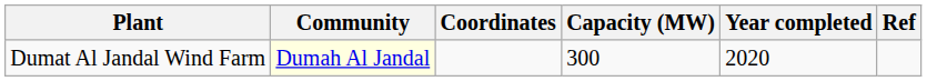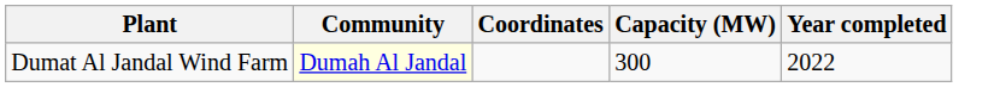- column: Ref
Dumat Al Jandal Wind Farm | Year completed: 2020 -> 2022
